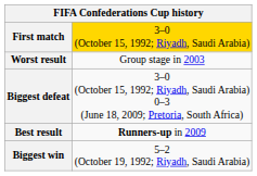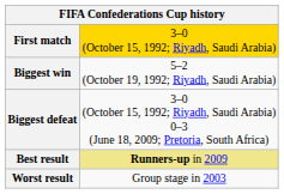rows swapped: Biggest win <-> Worst result
Best result | column 2: no background -> khaki background
